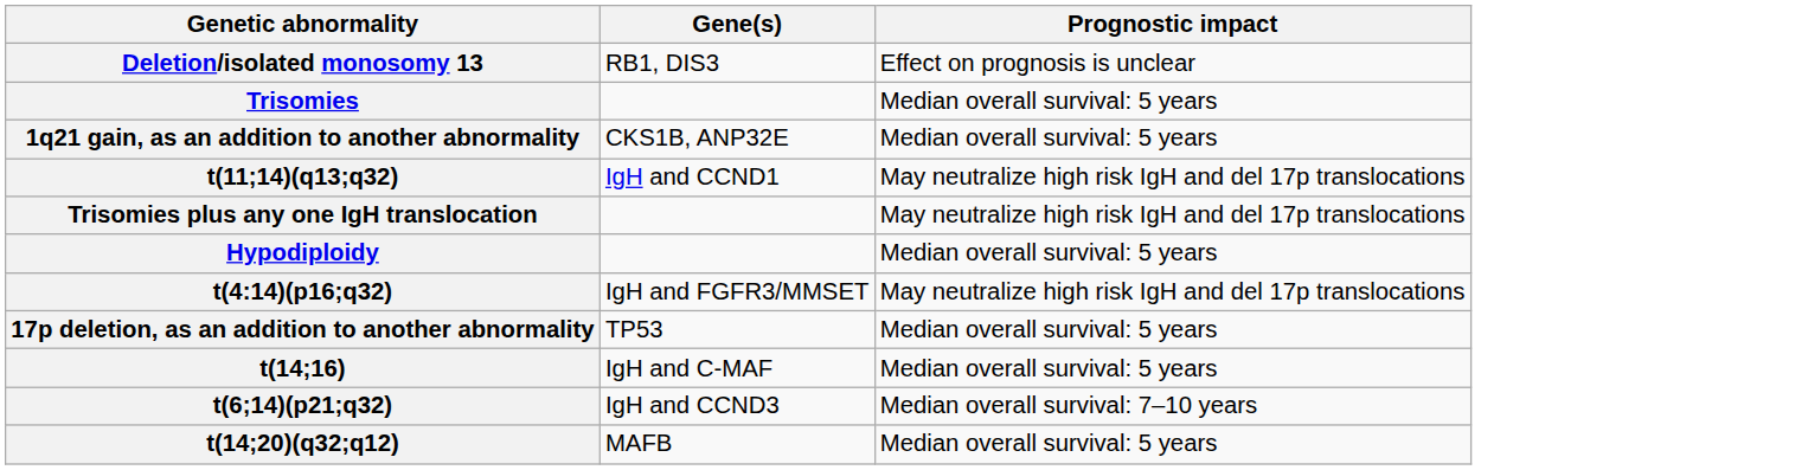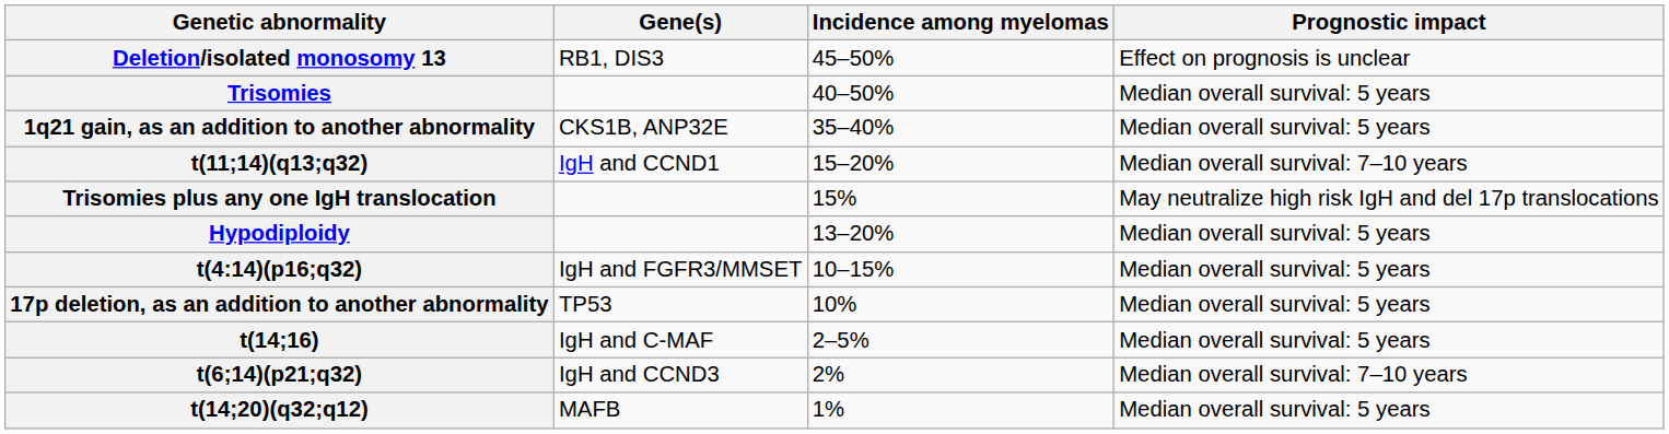+ column: Incidence among myelomas | 45–50% | 40–50% | 35–40% | 15–20% | 15% | 13–20% | 10–15% | 10% | 2–5% | 2% | 1%
t(11;14)(q13;q32) | Prognostic impact: May neutralize high risk IgH and del 17p translocations -> Median overall survival: 7–10 years
t(4:14)(p16;q32) | Prognostic impact: May neutralize high risk IgH and del 17p translocations -> Median overall survival: 5 years
